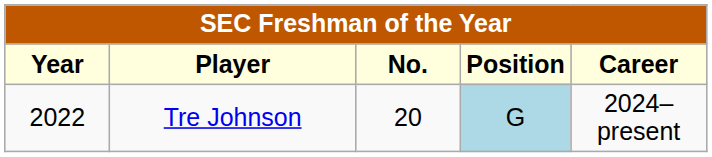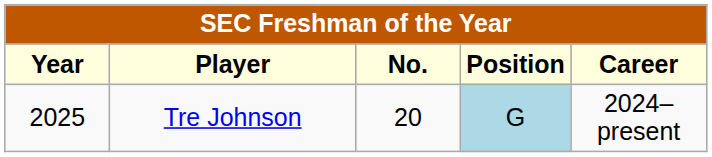Tre Johnson | Year: 2022 -> 2025
